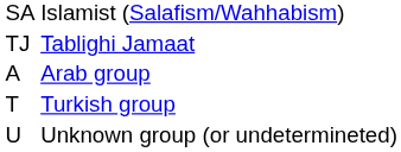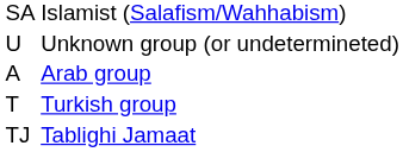rows swapped: Tablighi Jamaat <-> Unknown group (or undetermineted)
